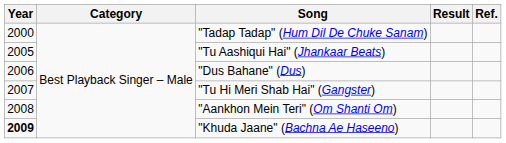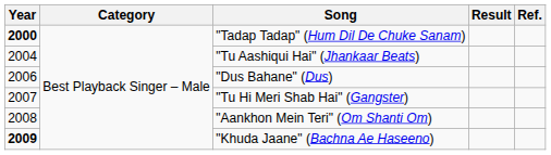"Tadap Tadap" (Hum Dil De Chuke Sanam) | Year: normal -> bold
"Tu Aashiqui Hai" (Jhankaar Beats) | Year: 2005 -> 2004
